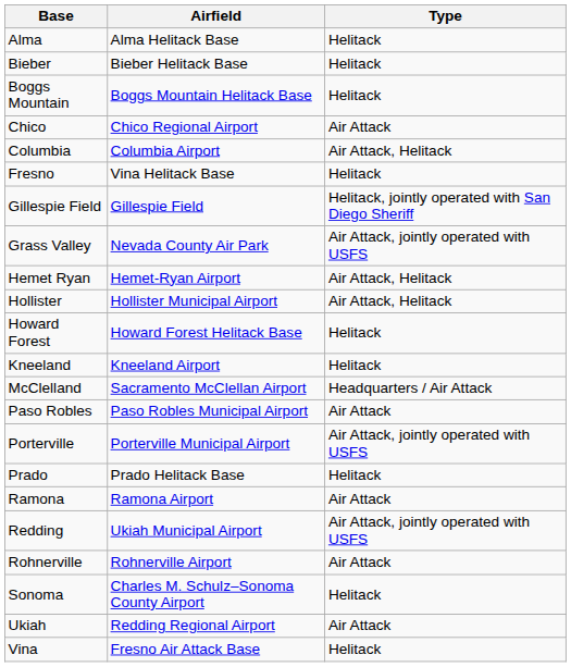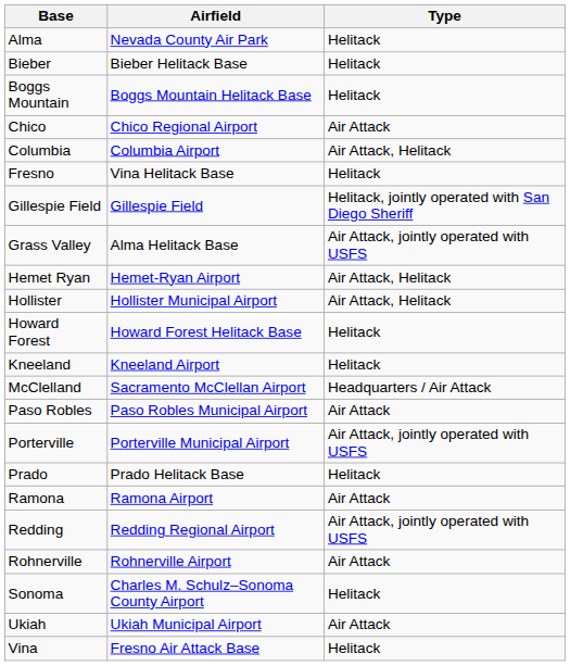Alma | Airfield: Alma Helitack Base -> Nevada County Air Park
Grass Valley | Airfield: Nevada County Air Park -> Alma Helitack Base
Redding | Airfield: Ukiah Municipal Airport -> Redding Regional Airport
Ukiah | Airfield: Redding Regional Airport -> Ukiah Municipal Airport
